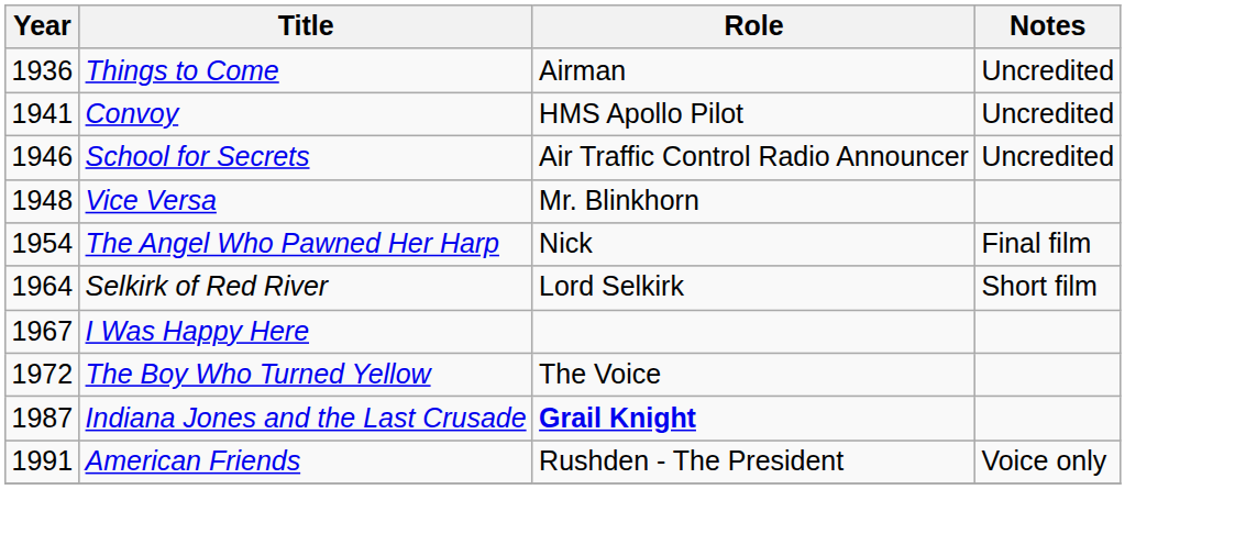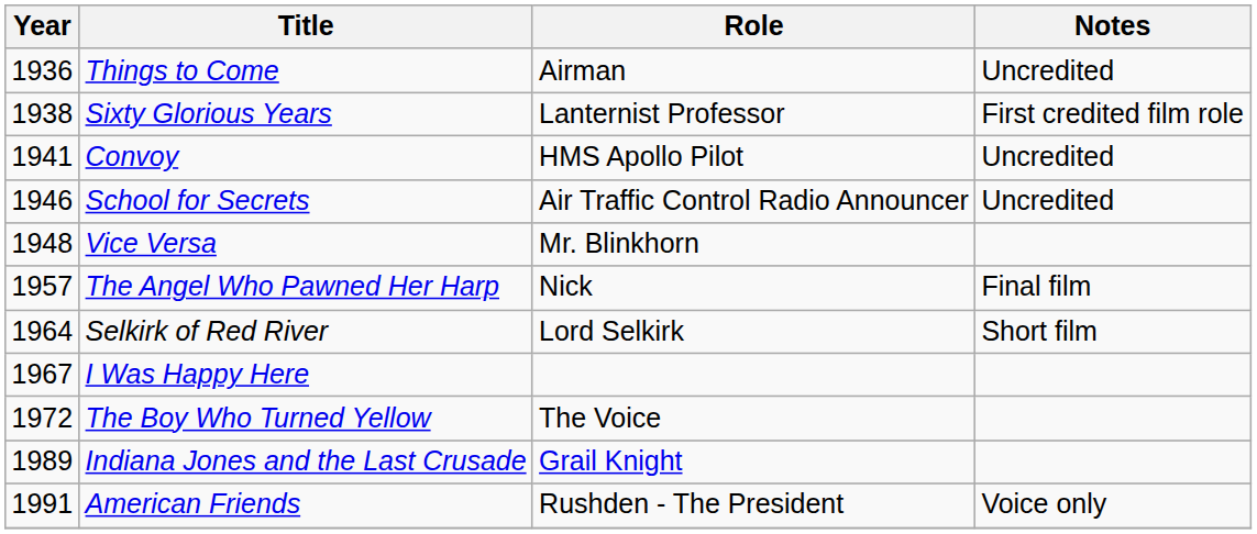+ row: 1938 | Sixty Glorious Years | Lanternist Professor | First credited film role
The Angel Who Pawned Her Harp | Year: 1954 -> 1957
Indiana Jones and the Last Crusade | Year: 1987 -> 1989
Indiana Jones and the Last Crusade | Role: bold -> normal
